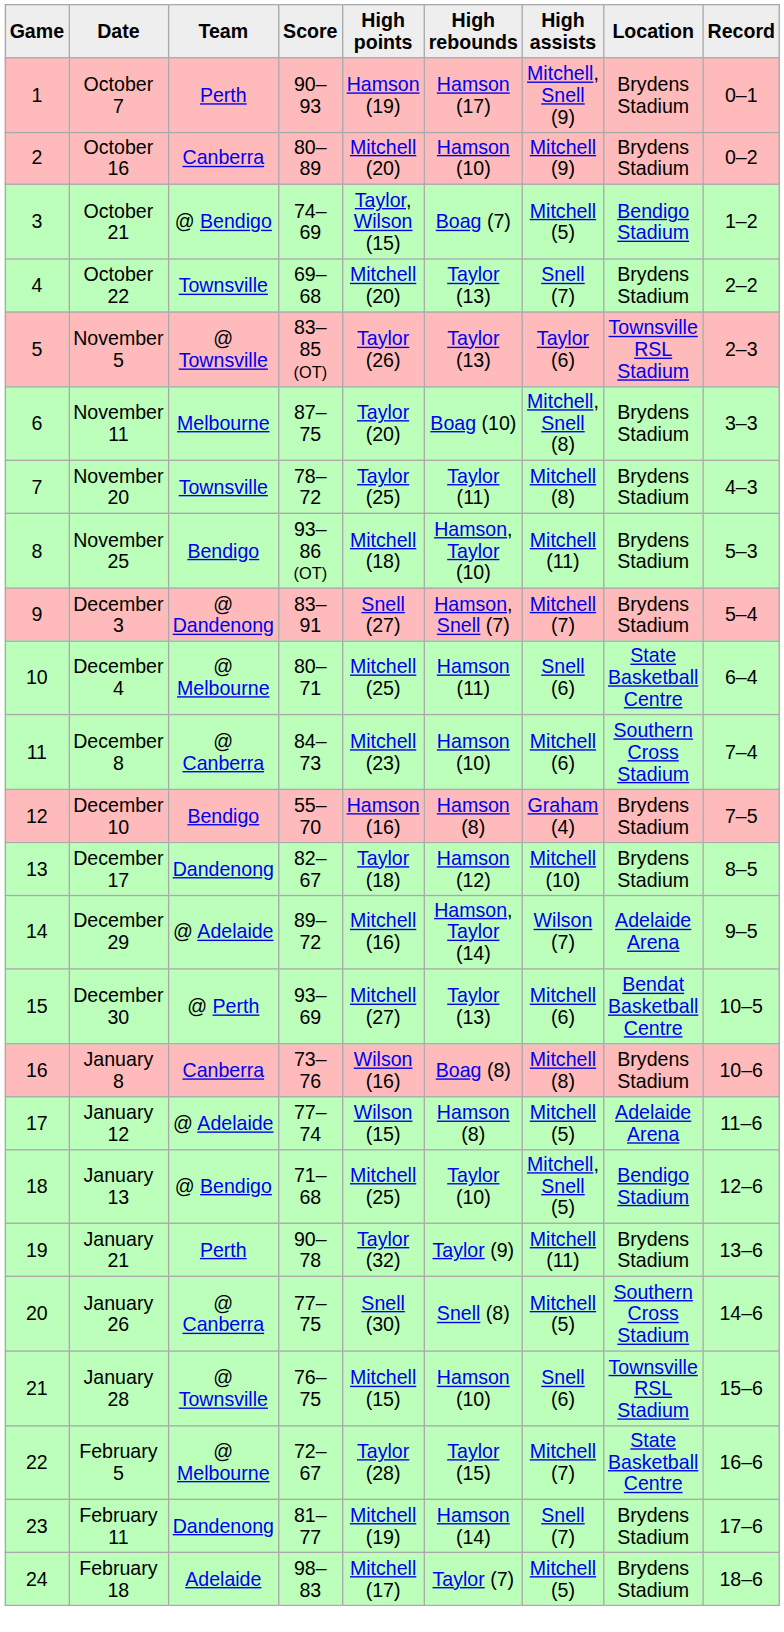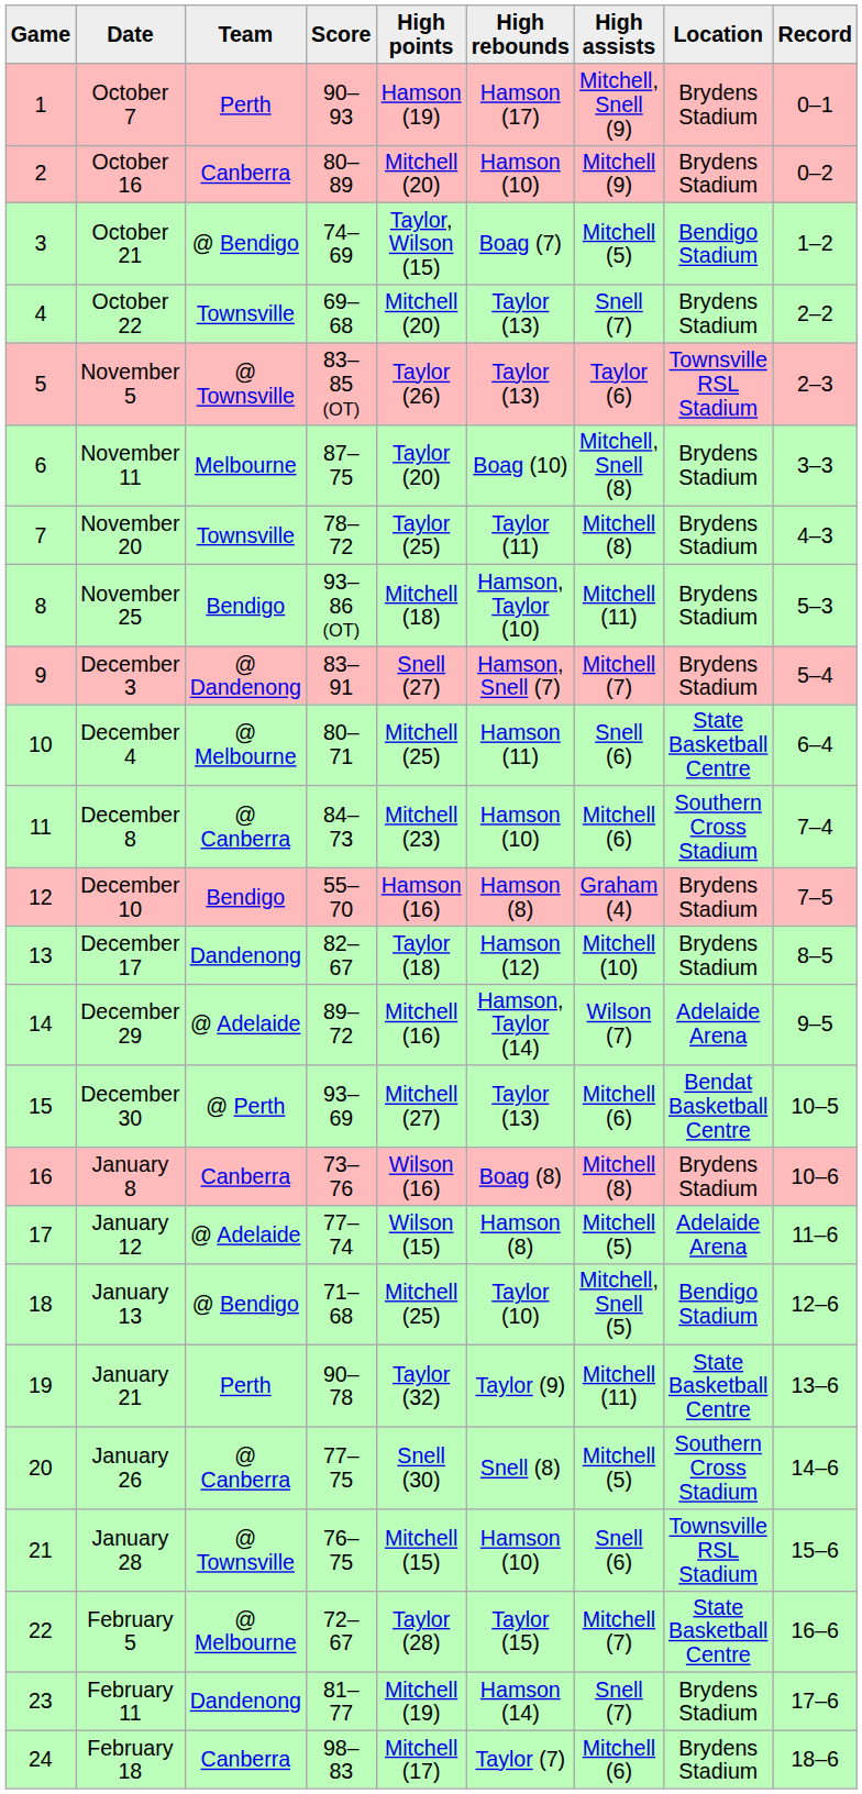January 21 | Location: Brydens Stadium -> State Basketball Centre
February 18 | Team: Adelaide -> Canberra
February 18 | High assists: Mitchell (5) -> Mitchell (6)
